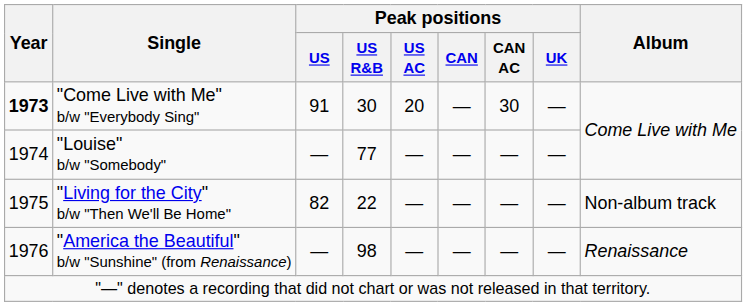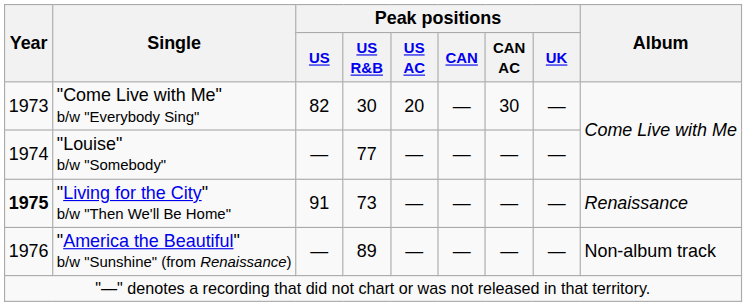"Come Live with Me" b/w "Everybody Sing" | Year: bold -> normal
"Come Live with Me" b/w "Everybody Sing" | Peak positions / US: 91 -> 82
"Living for the City" b/w "Then We'll Be Home" | Year: normal -> bold
"Living for the City" b/w "Then We'll Be Home" | Peak positions / US: 82 -> 91
"Living for the City" b/w "Then We'll Be Home" | Peak positions / US R&B: 22 -> 73
"Living for the City" b/w "Then We'll Be Home" | Album: Non-album track -> Renaissance
"America the Beautiful" b/w "Sunshine" (from Renaissance) | Peak positions / US R&B: 98 -> 89
"America the Beautiful" b/w "Sunshine" (from Renaissance) | Album: Renaissance -> Non-album track
